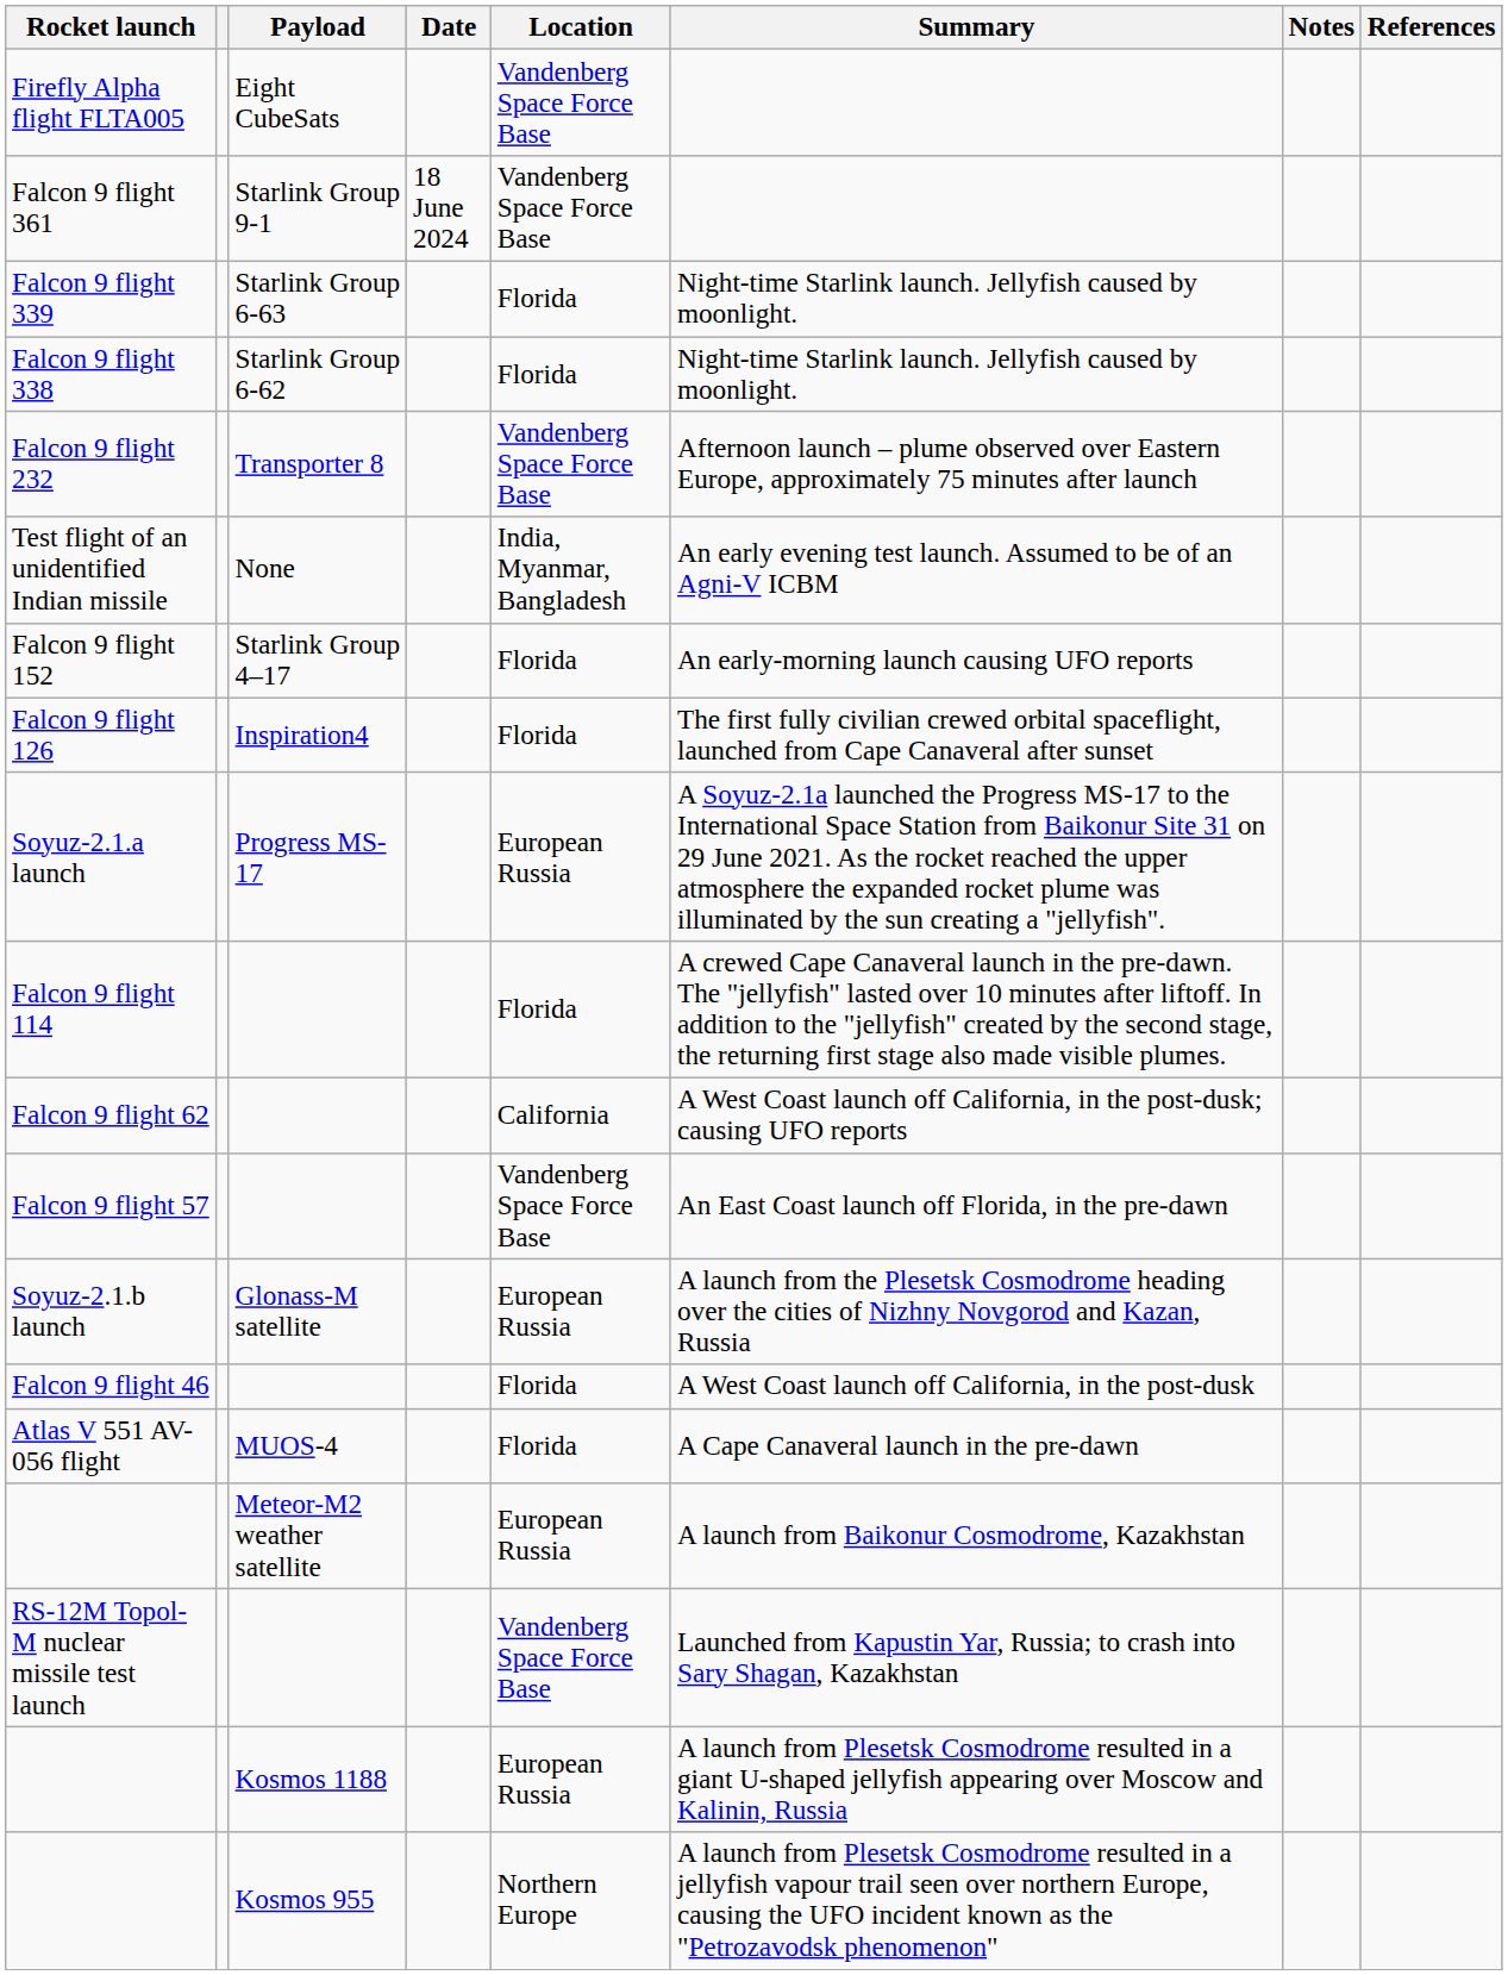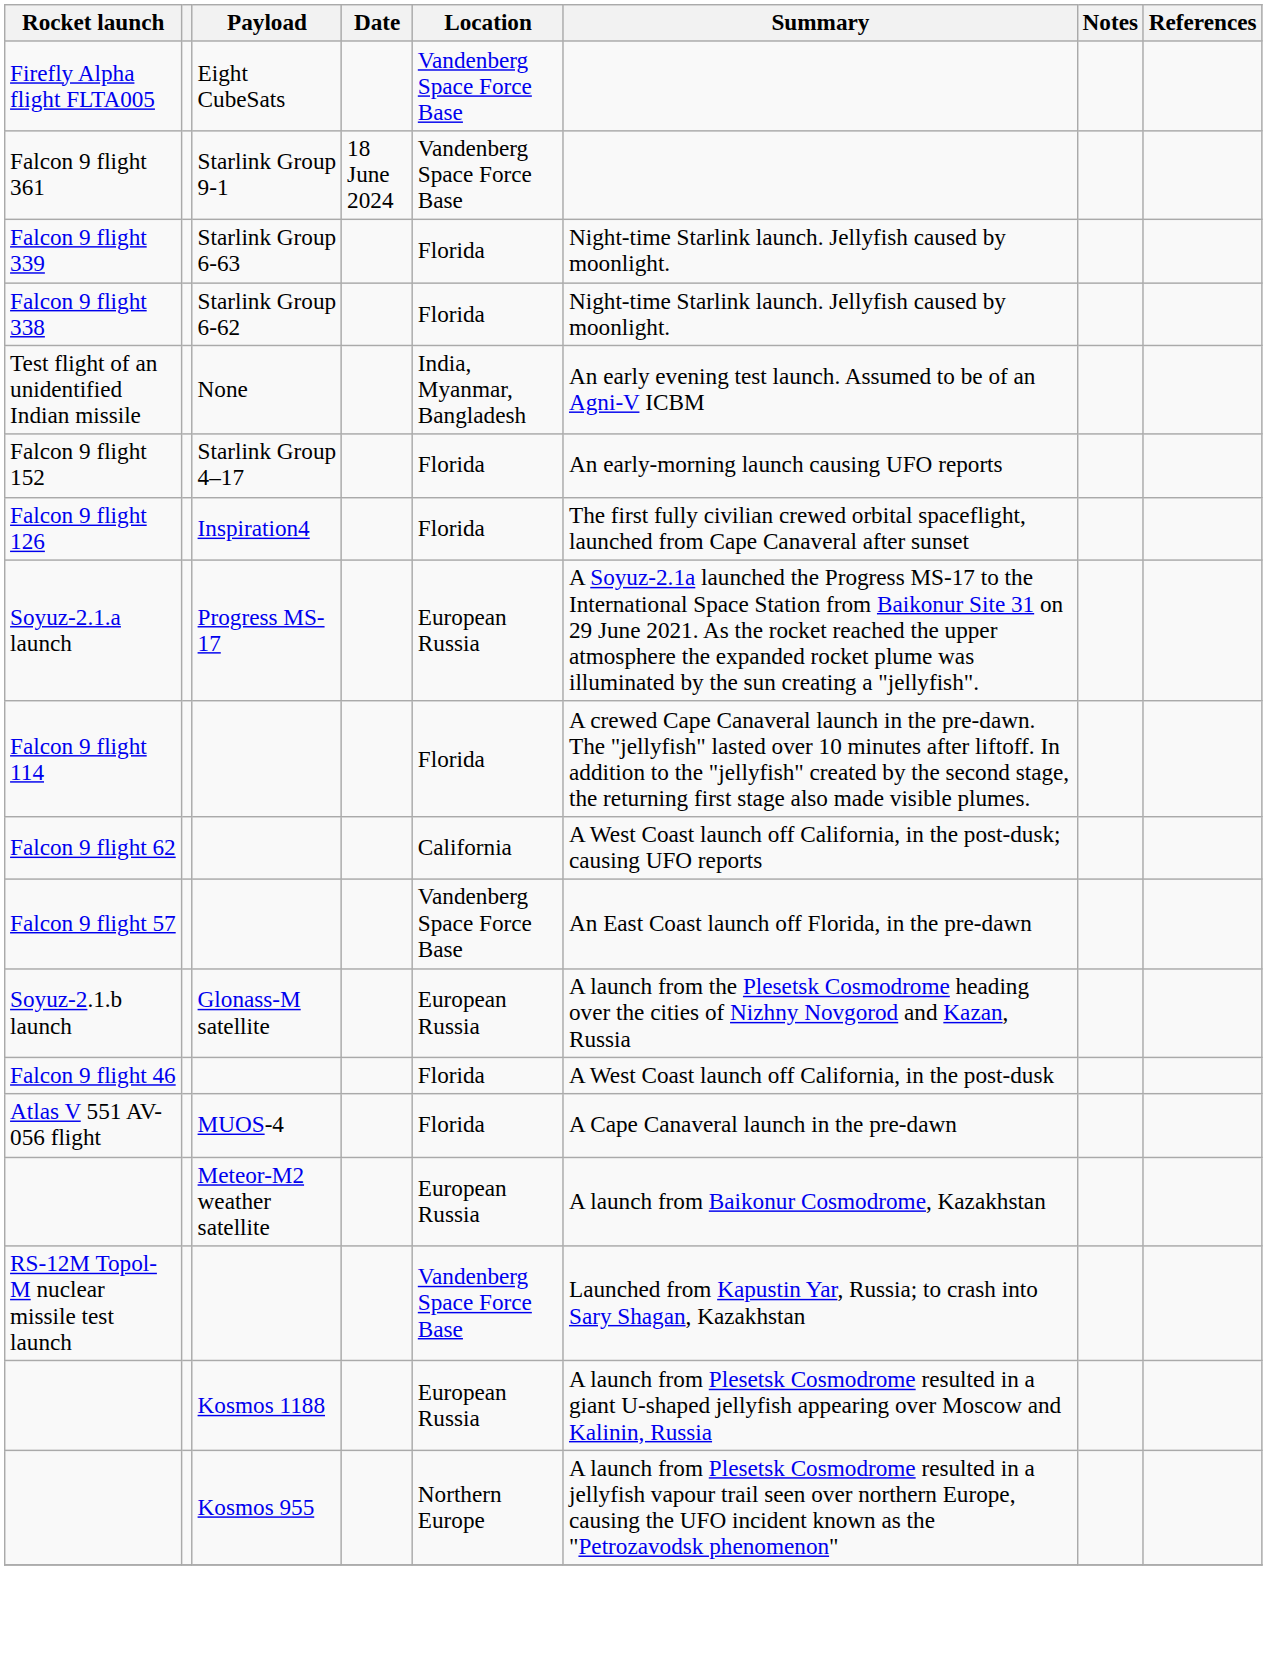- row: Falcon 9 flight 232 | Transporter 8 | Vandenberg Space Force Base | Afternoon launch – plume observed over Eastern Europe, approximately 75 minutes after launch
